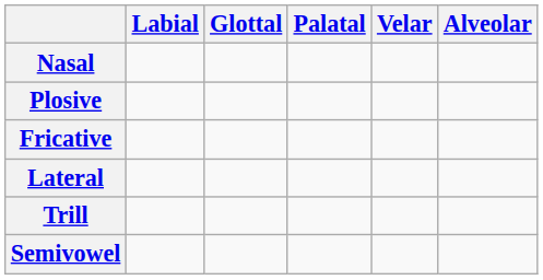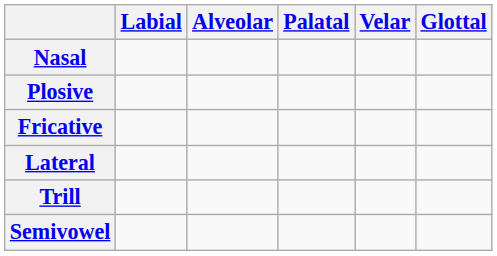columns swapped: Alveolar <-> Glottal
